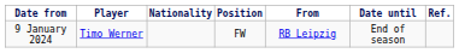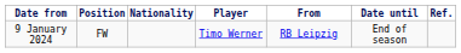columns swapped: Position <-> Player
